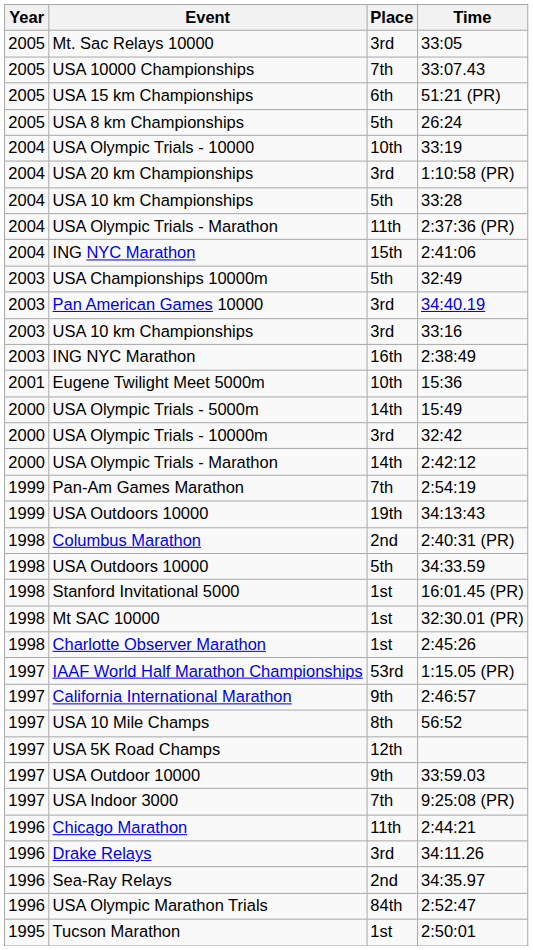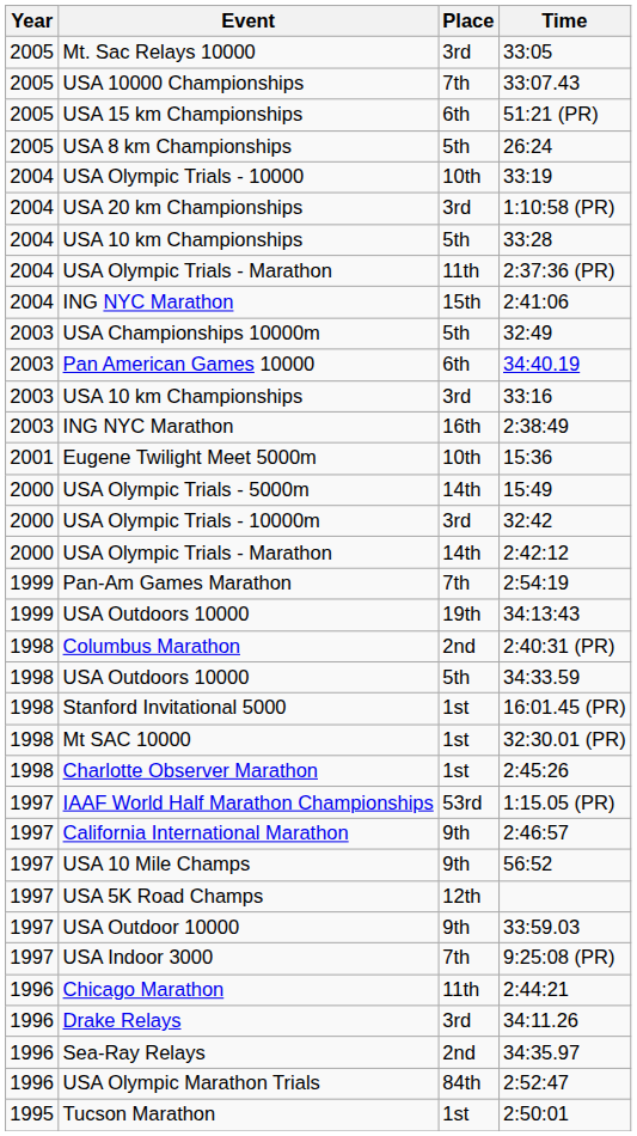34:40.19 | Place: 3rd -> 6th
56:52 | Place: 8th -> 9th
